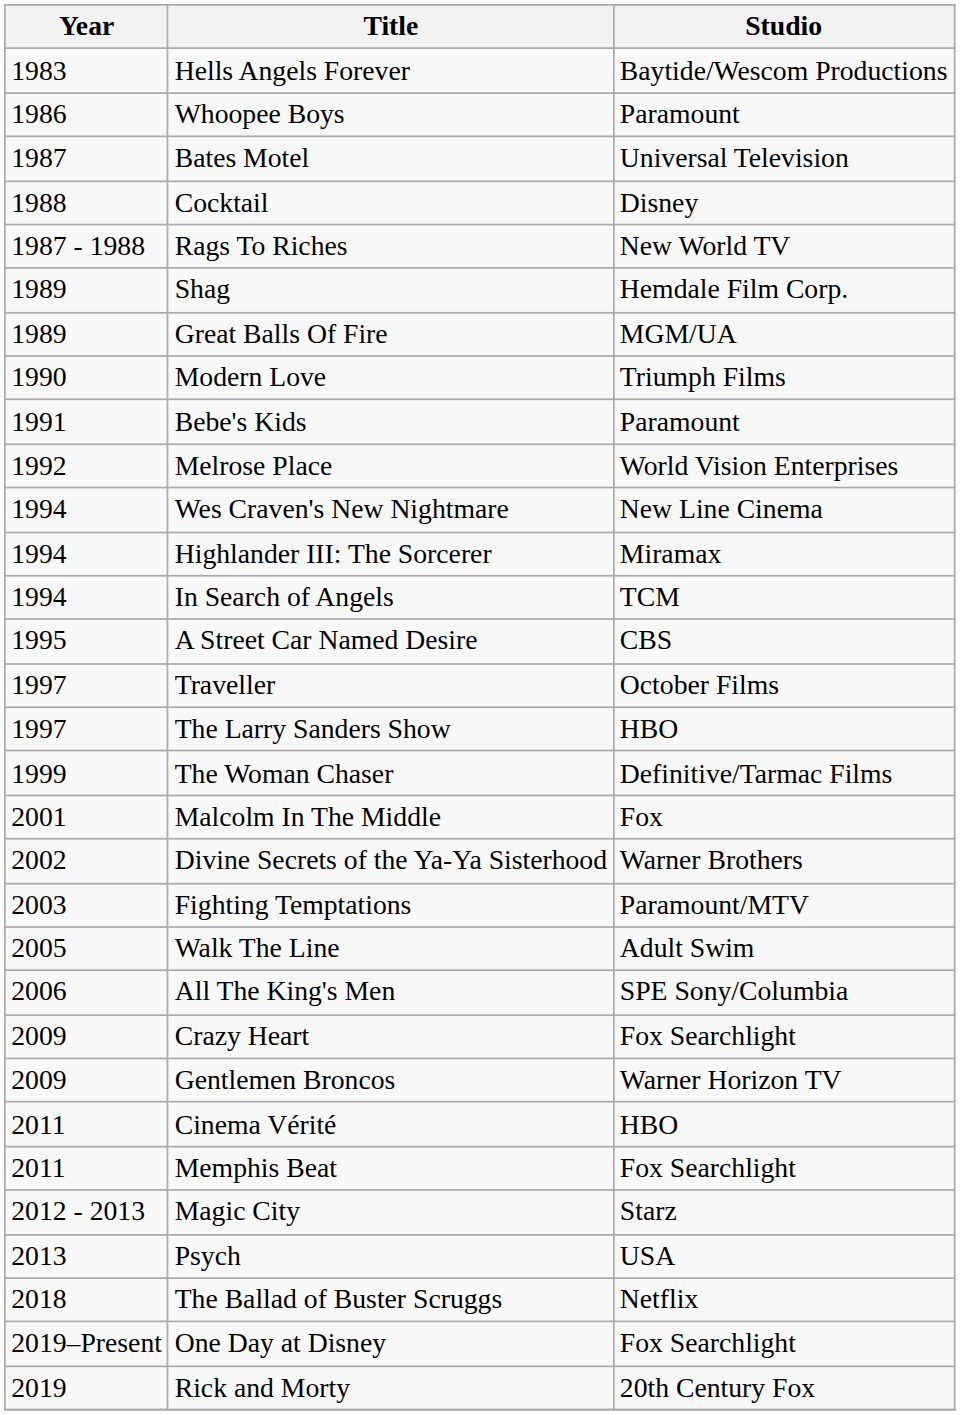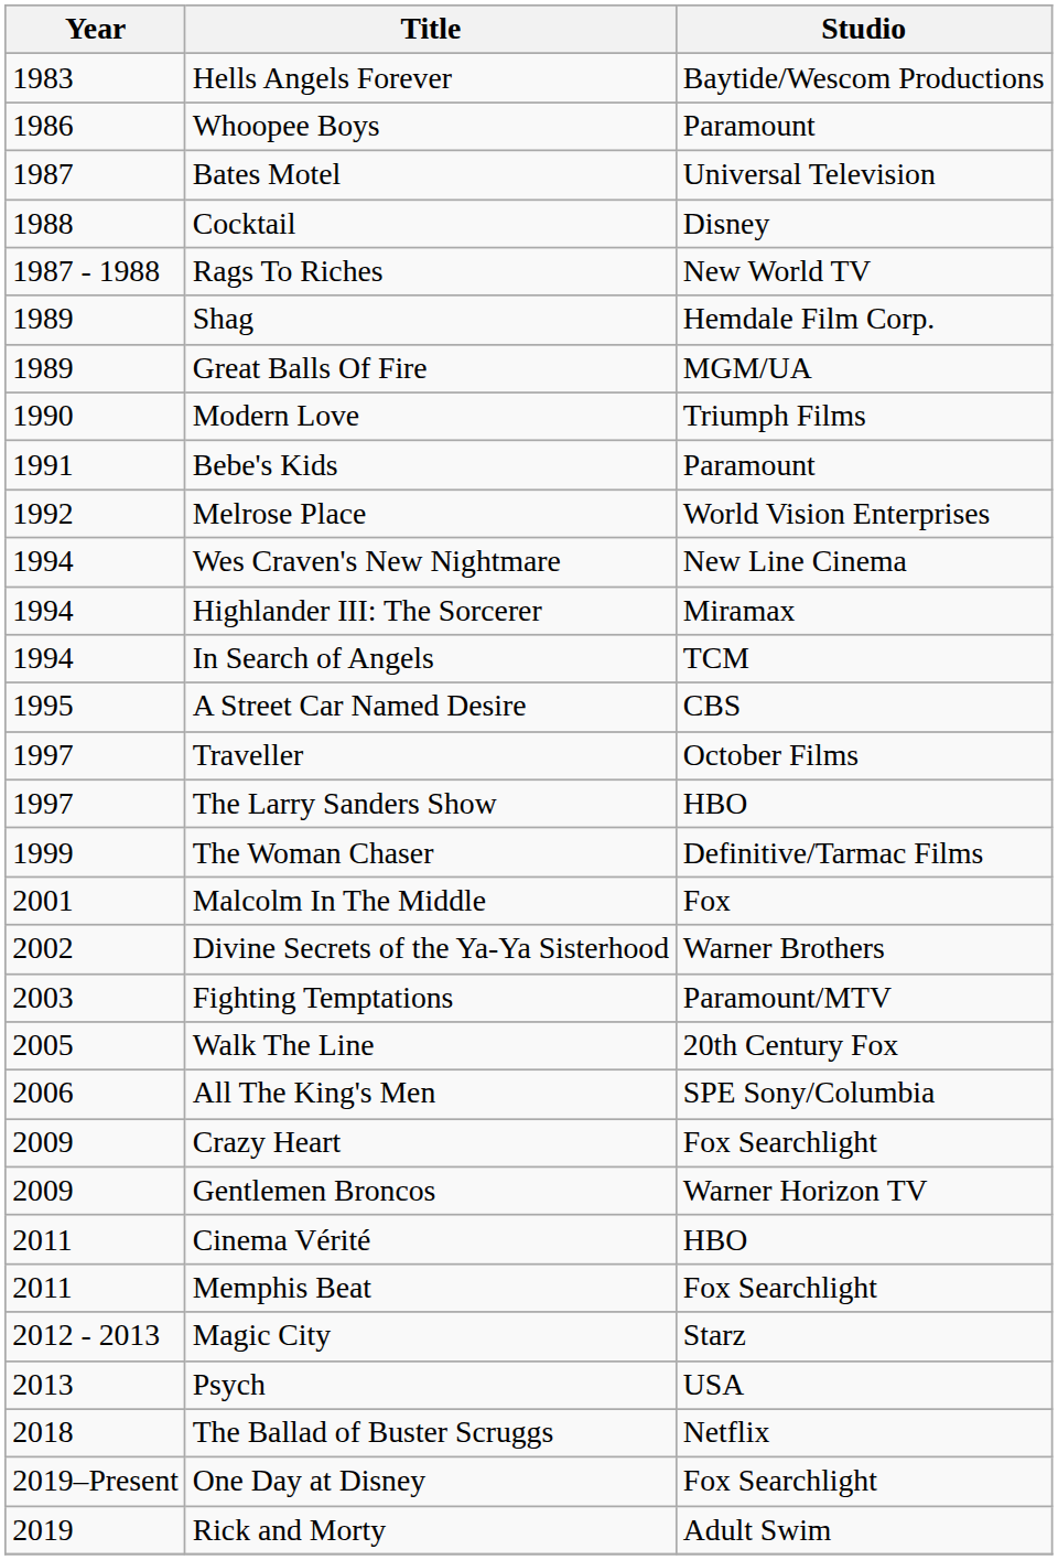Walk The Line | Studio: Adult Swim -> 20th Century Fox
Rick and Morty | Studio: 20th Century Fox -> Adult Swim
